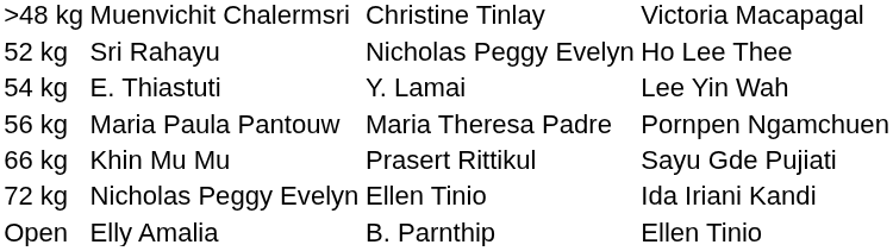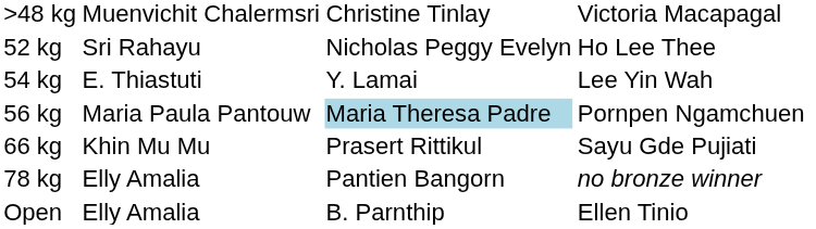56 kg | column 3: no background -> lightblue background
- row: 72 kg | Nicholas Peggy Evelyn | Ellen Tinio | Ida Iriani Kandi
+ row: 78 kg | Elly Amalia | Pantien Bangorn | no bronze winner
